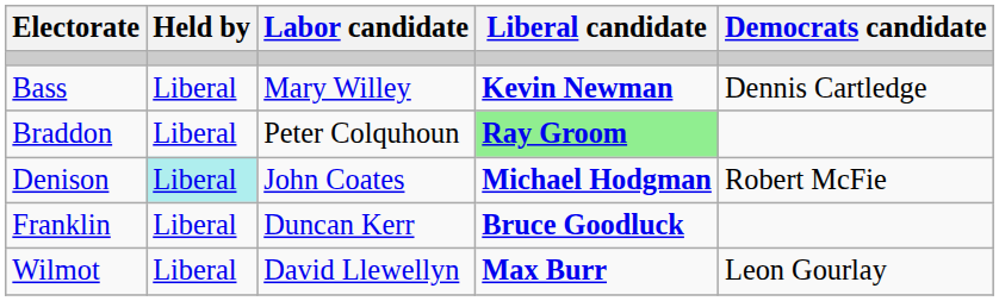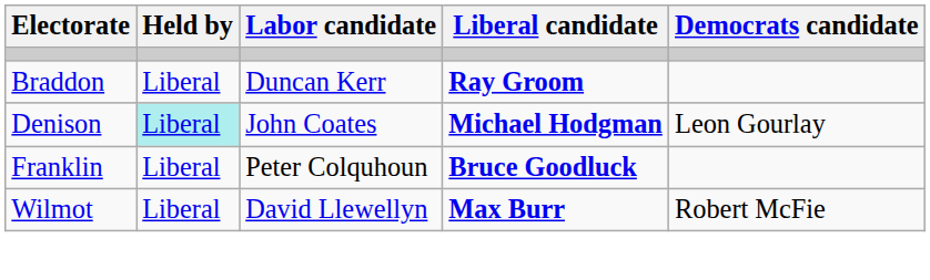- row: Bass | Liberal | Mary Willey | Kevin Newman | Dennis Cartledge
Braddon | Labor candidate: Peter Colquhoun -> Duncan Kerr
Braddon | Liberal candidate: lightgreen background -> no background
Denison | Democrats candidate: Robert McFie -> Leon Gourlay
Franklin | Labor candidate: Duncan Kerr -> Peter Colquhoun
Wilmot | Democrats candidate: Leon Gourlay -> Robert McFie
